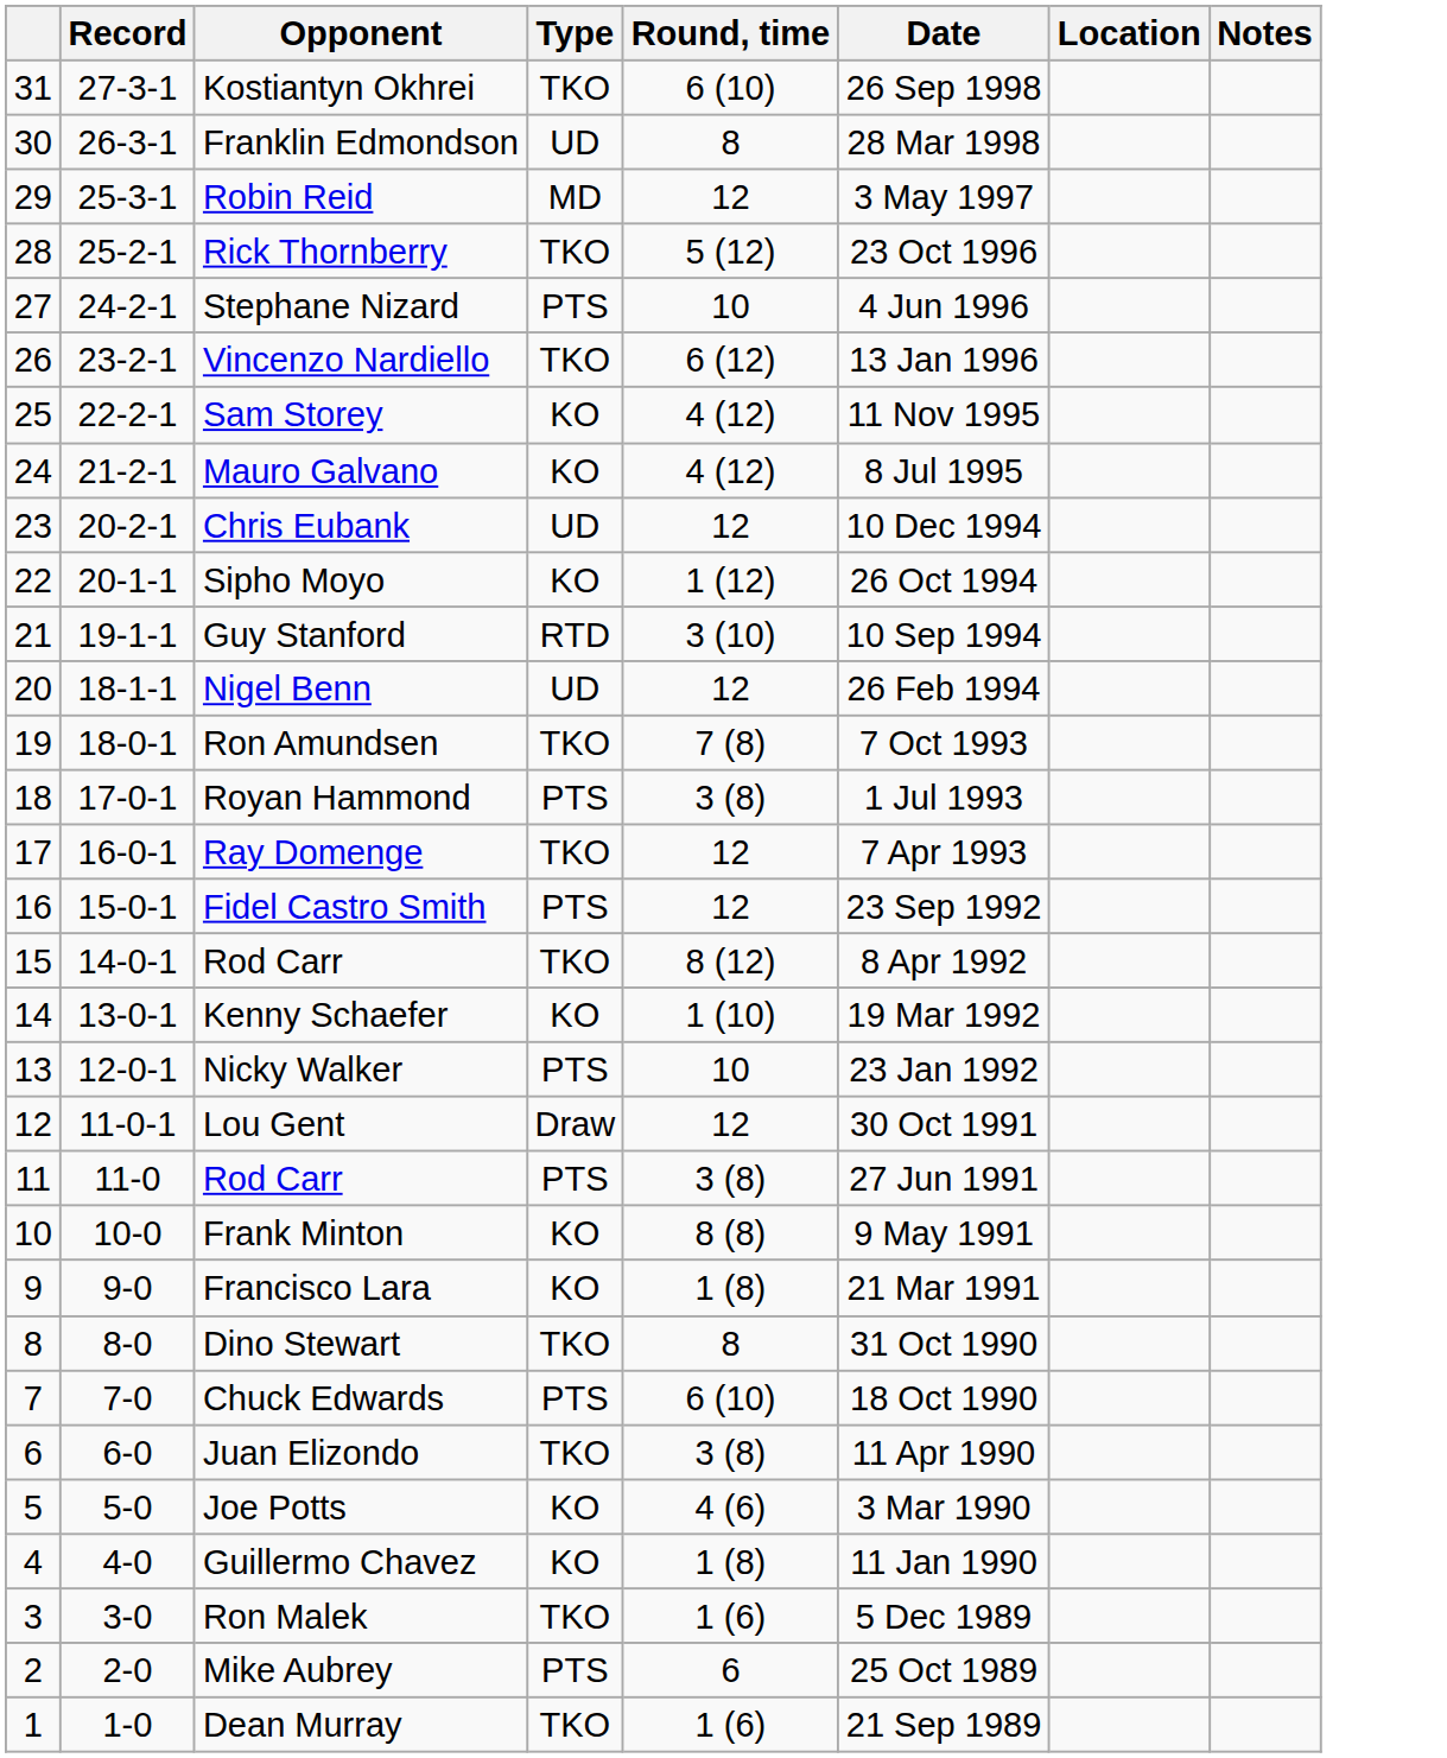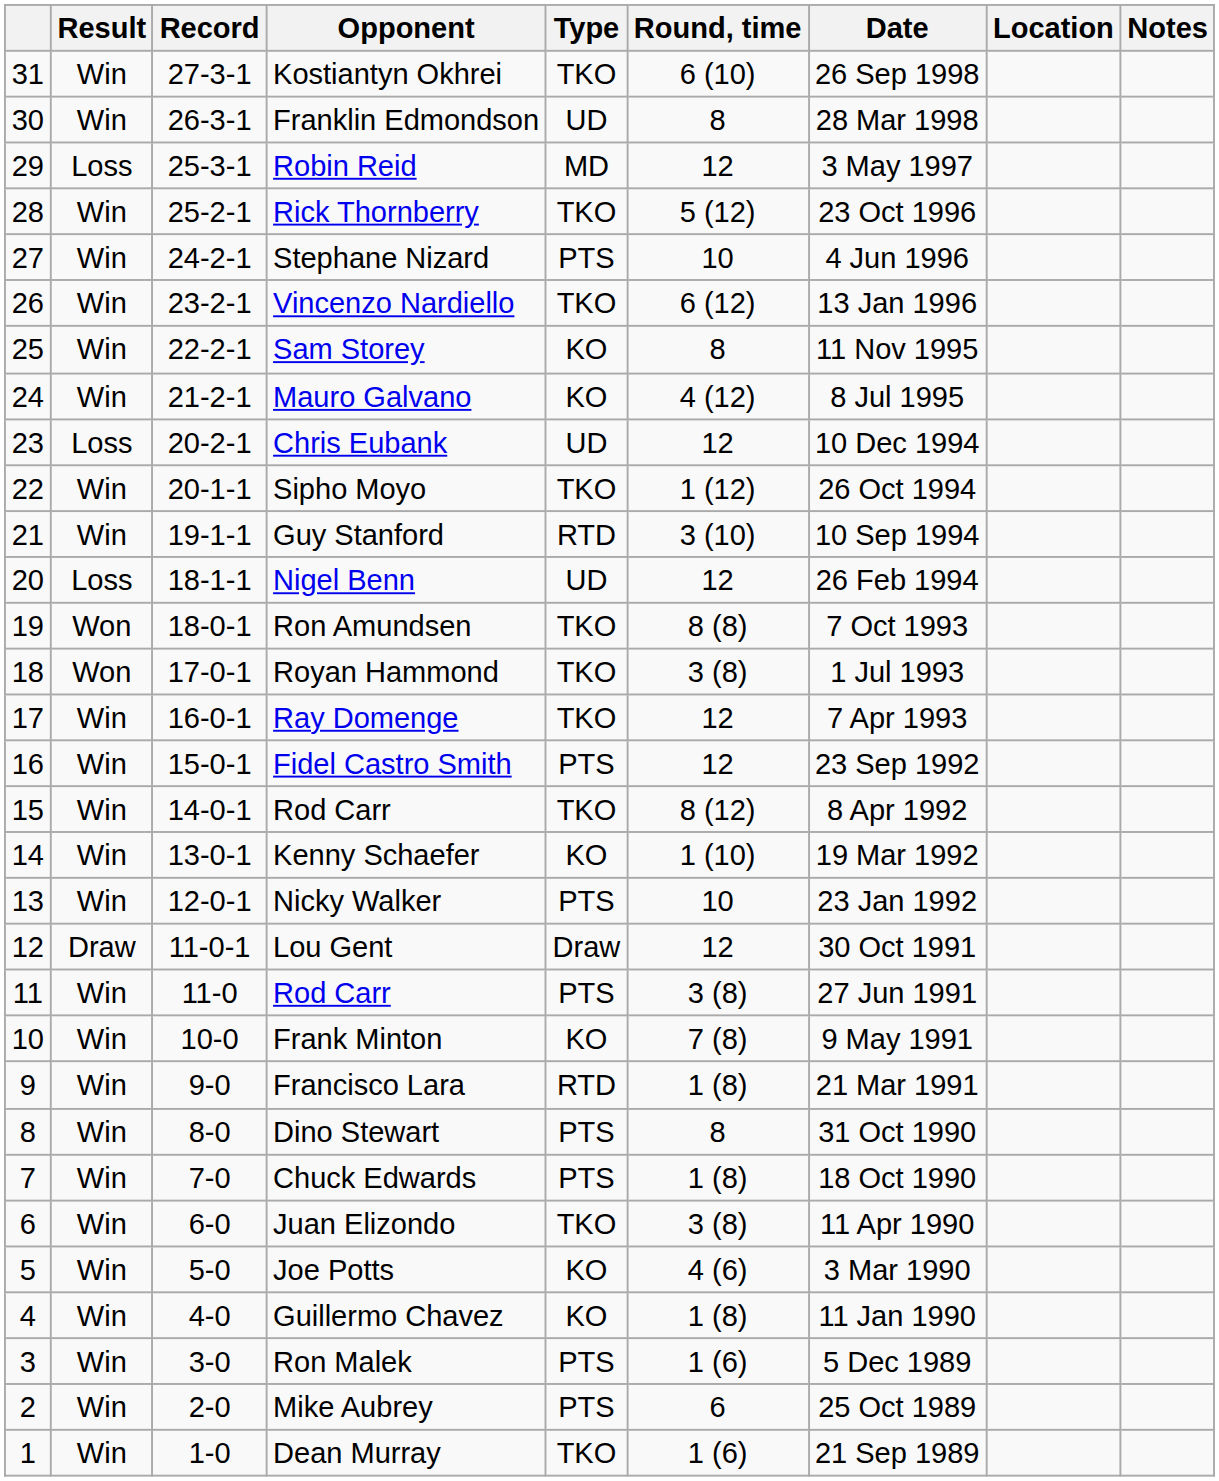+ column: Result | Win | Win | Loss | Win | Win | Win | Win | Win | Loss | Win | Win | Loss | Won | Won | Win | Win | Win | Win | Win | Draw | Win | Win | Win | Win | Win | Win | Win | Win | Win | Win | Win
Sam Storey | Round, time: 4 (12) -> 8
Sipho Moyo | Type: KO -> TKO
Ron Amundsen | Round, time: 7 (8) -> 8 (8)
Royan Hammond | Type: PTS -> TKO
Frank Minton | Round, time: 8 (8) -> 7 (8)
Francisco Lara | Type: KO -> RTD
Dino Stewart | Type: TKO -> PTS
Chuck Edwards | Round, time: 6 (10) -> 1 (8)
Ron Malek | Type: TKO -> PTS
